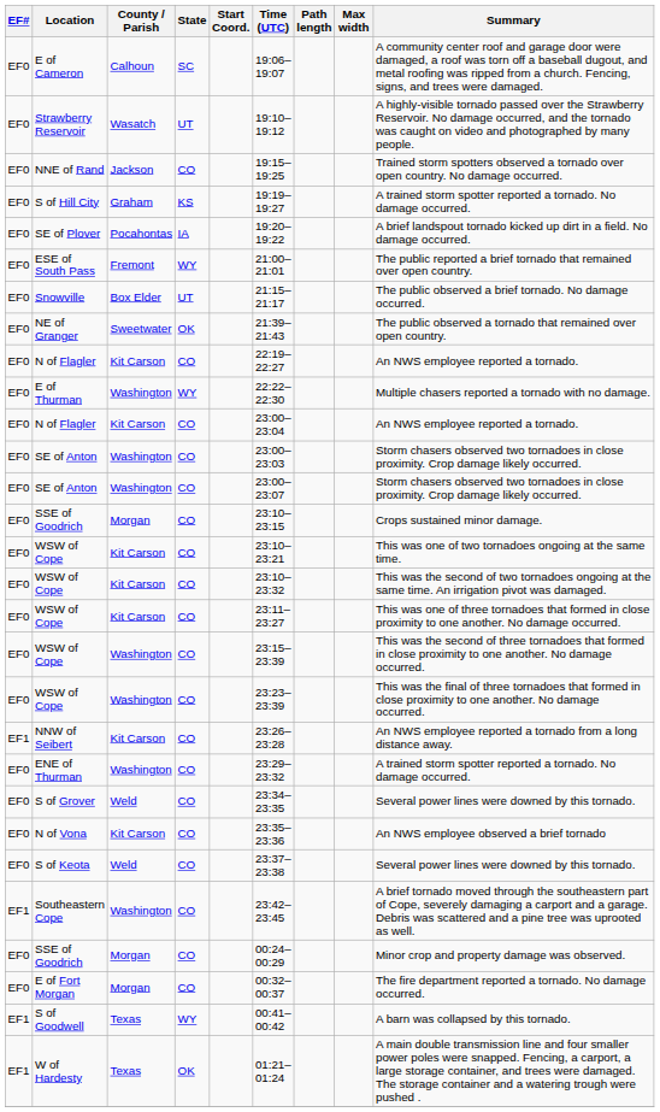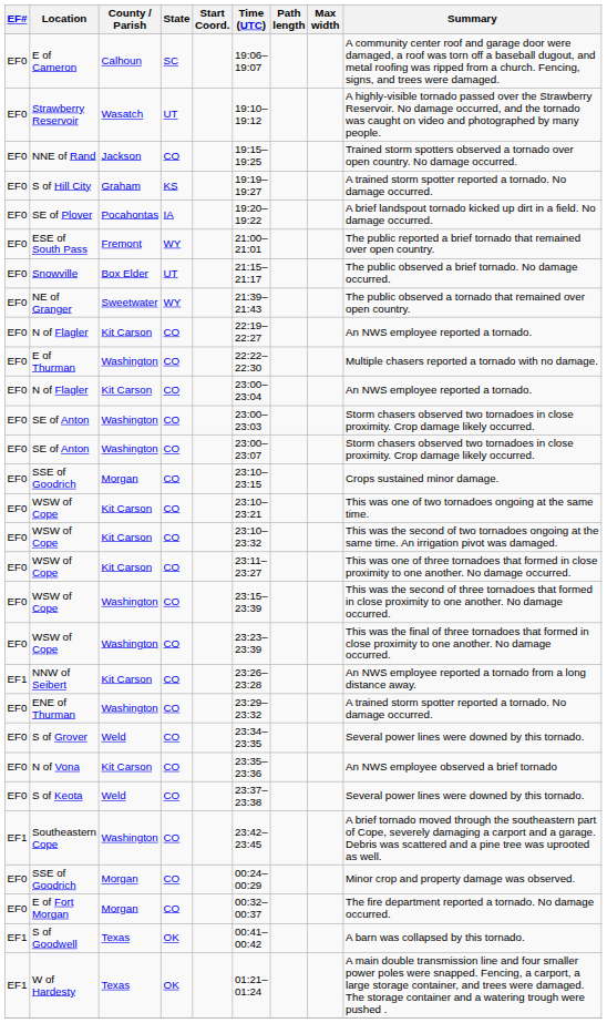NE of Granger | State: OK -> WY
E of Thurman | State: WY -> CO
S of Goodwell | State: WY -> OK
